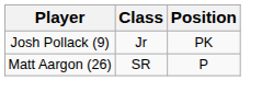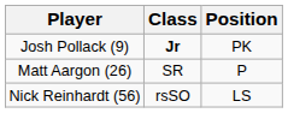Josh Pollack (9) | Class: normal -> bold
+ row: Nick Reinhardt (56) | rsSO | LS
